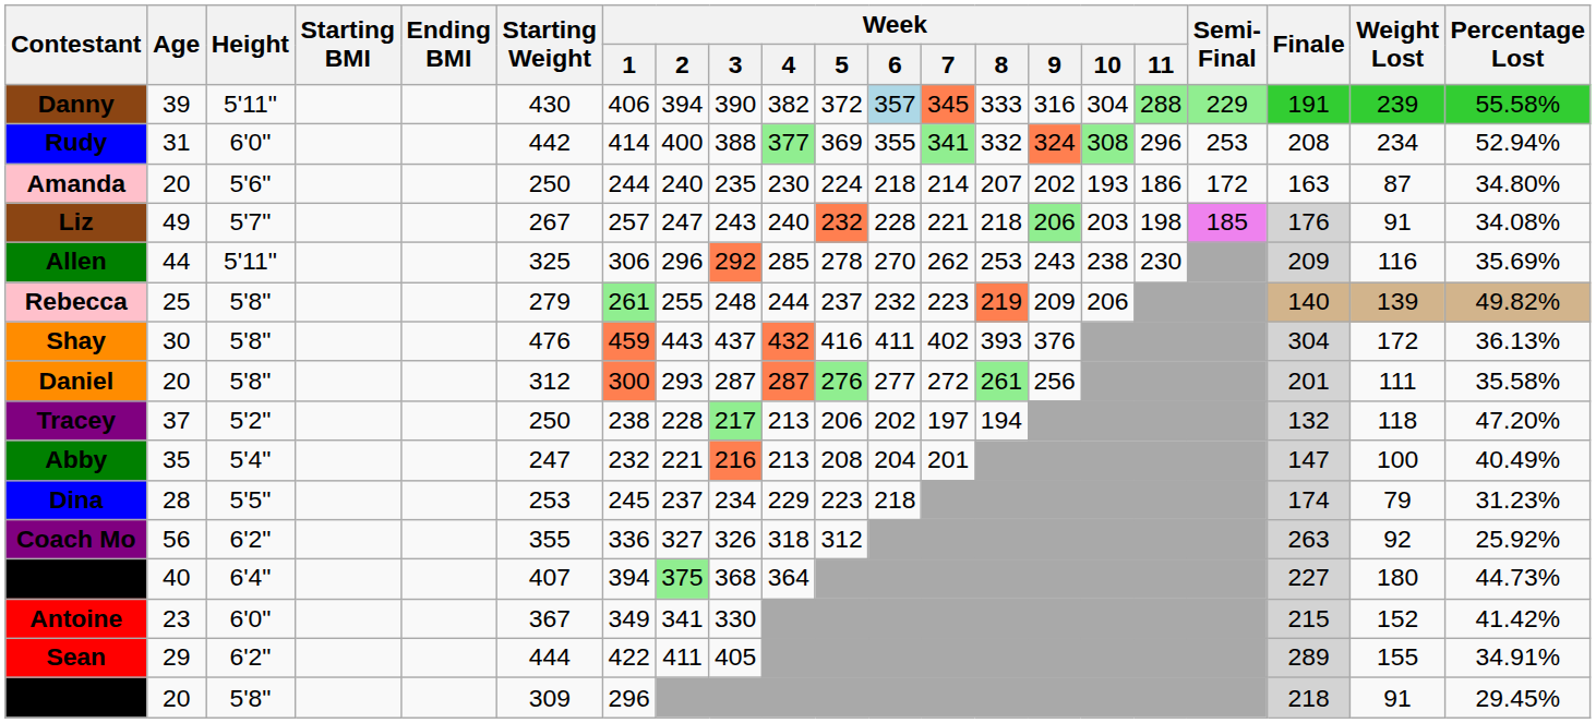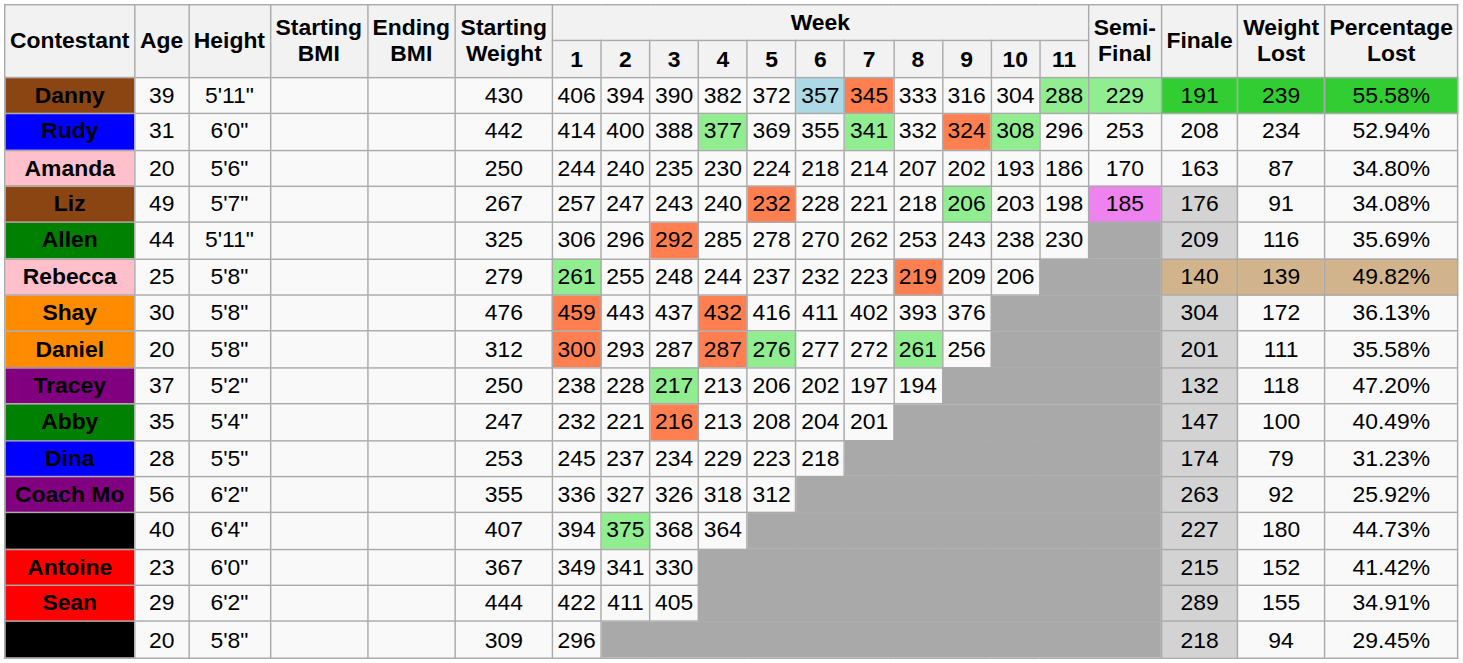Amanda | Semi- Final: 172 -> 170
Alexandra | Weight Lost: 91 -> 94
